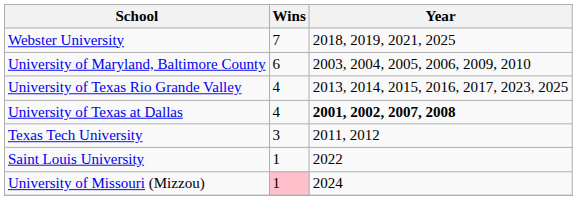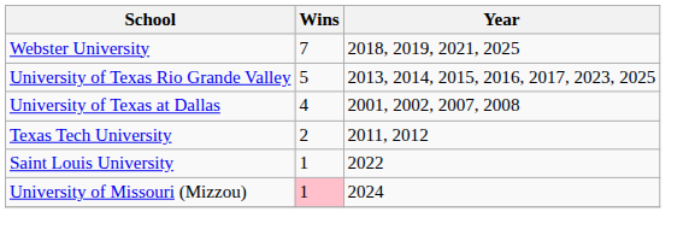- row: University of Maryland, Baltimore County | 6 | 2003, 2004, 2005, 2006, 2009, 2010
University of Texas Rio Grande Valley | Wins: 4 -> 5
University of Texas at Dallas | Year: bold -> normal
Texas Tech University | Wins: 3 -> 2
